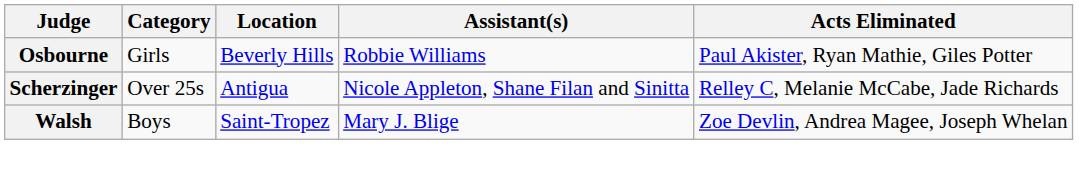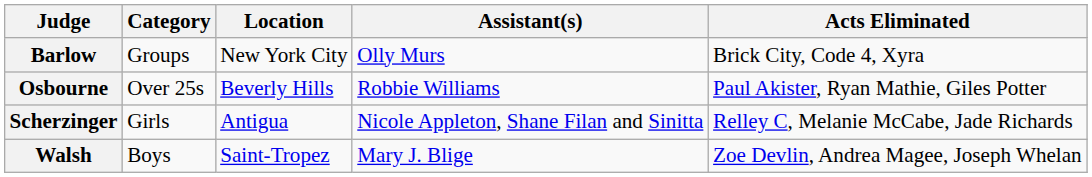+ row: Barlow | Groups | New York City | Olly Murs | Brick City, Code 4, Xyra
Osbourne | Category: Girls -> Over 25s
Scherzinger | Category: Over 25s -> Girls
